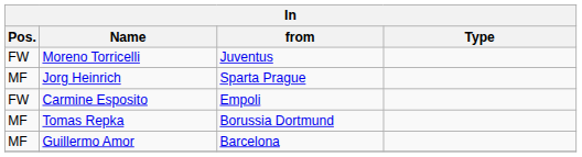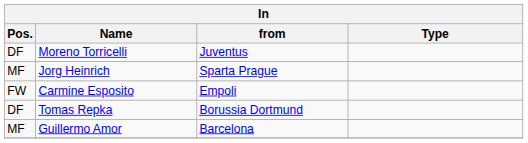Moreno Torricelli | Pos.: FW -> DF
Tomas Repka | Pos.: MF -> DF
